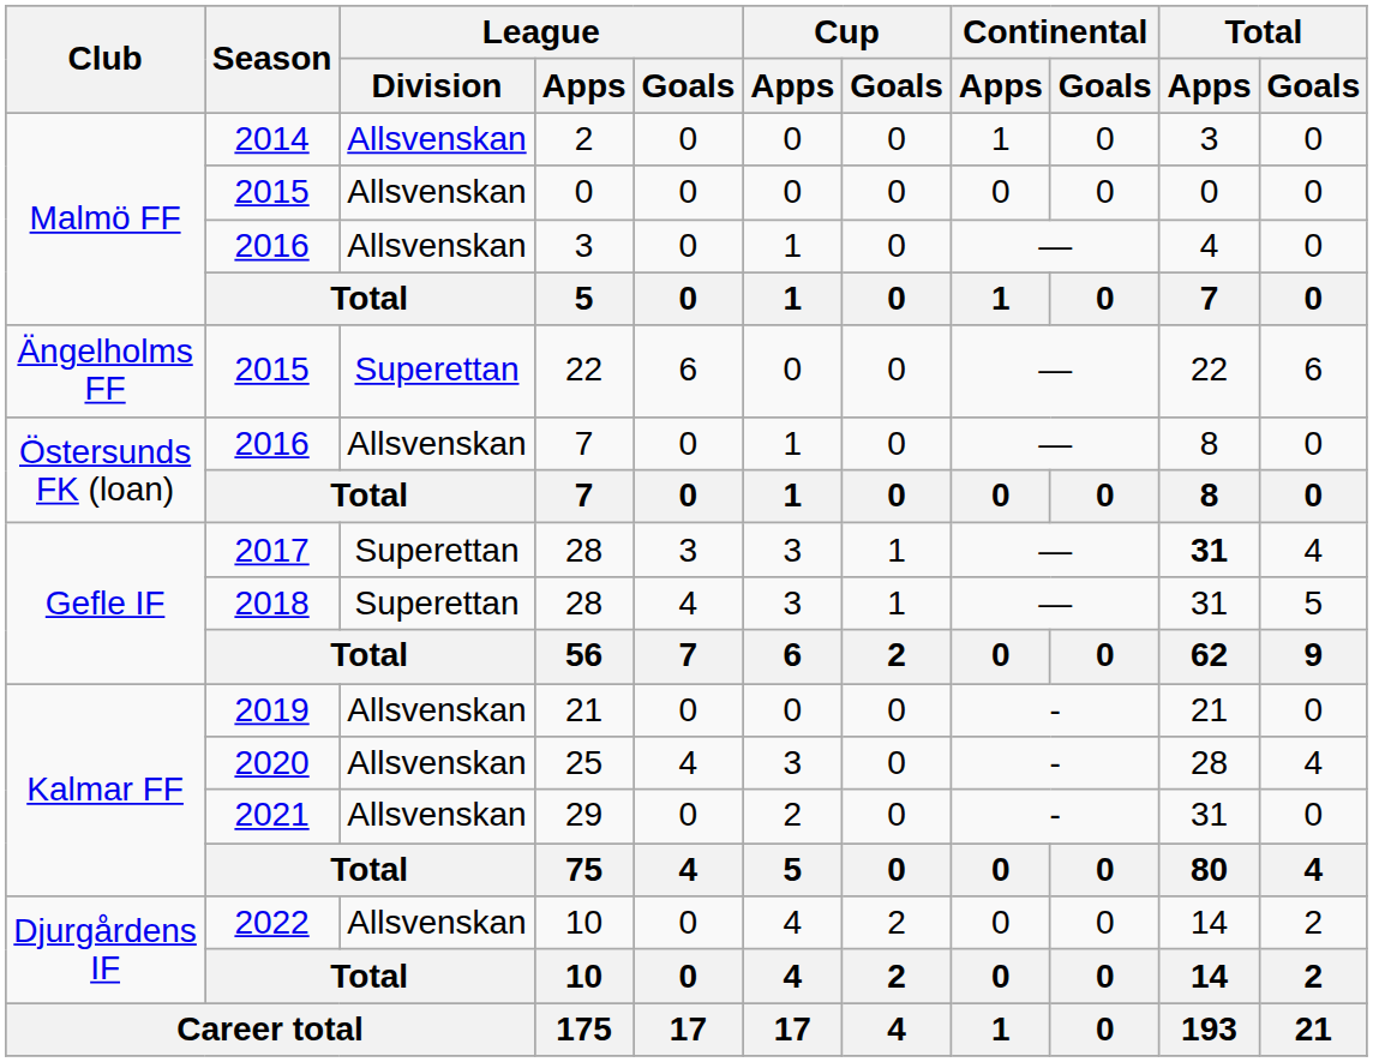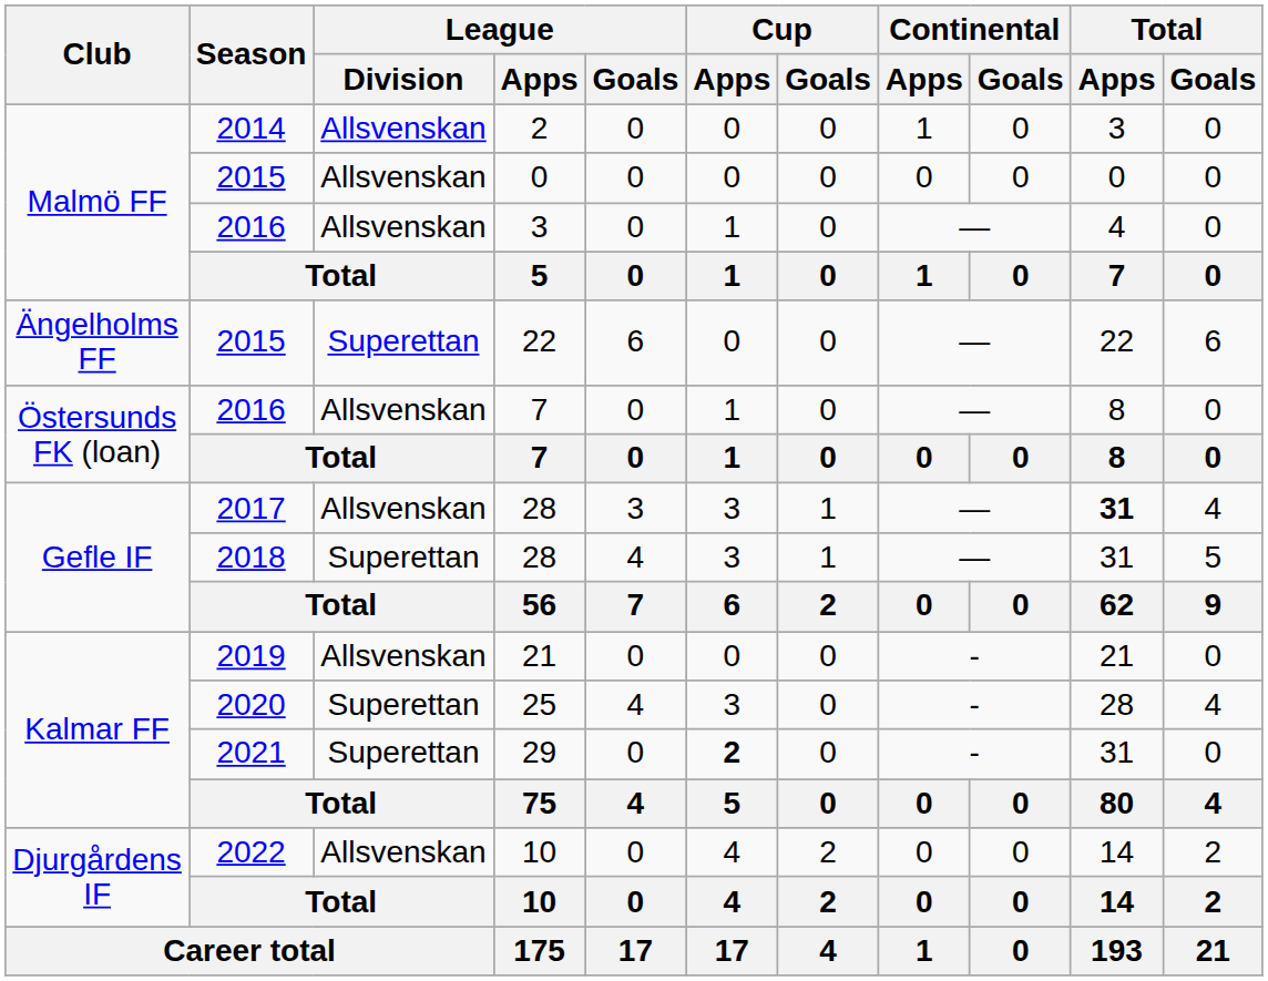2017 / 28 | League / Division: Superettan -> Allsvenskan
25 | League / Division: Allsvenskan -> Superettan
29 | League / Division: Allsvenskan -> Superettan
29 | Cup / Apps: normal -> bold
